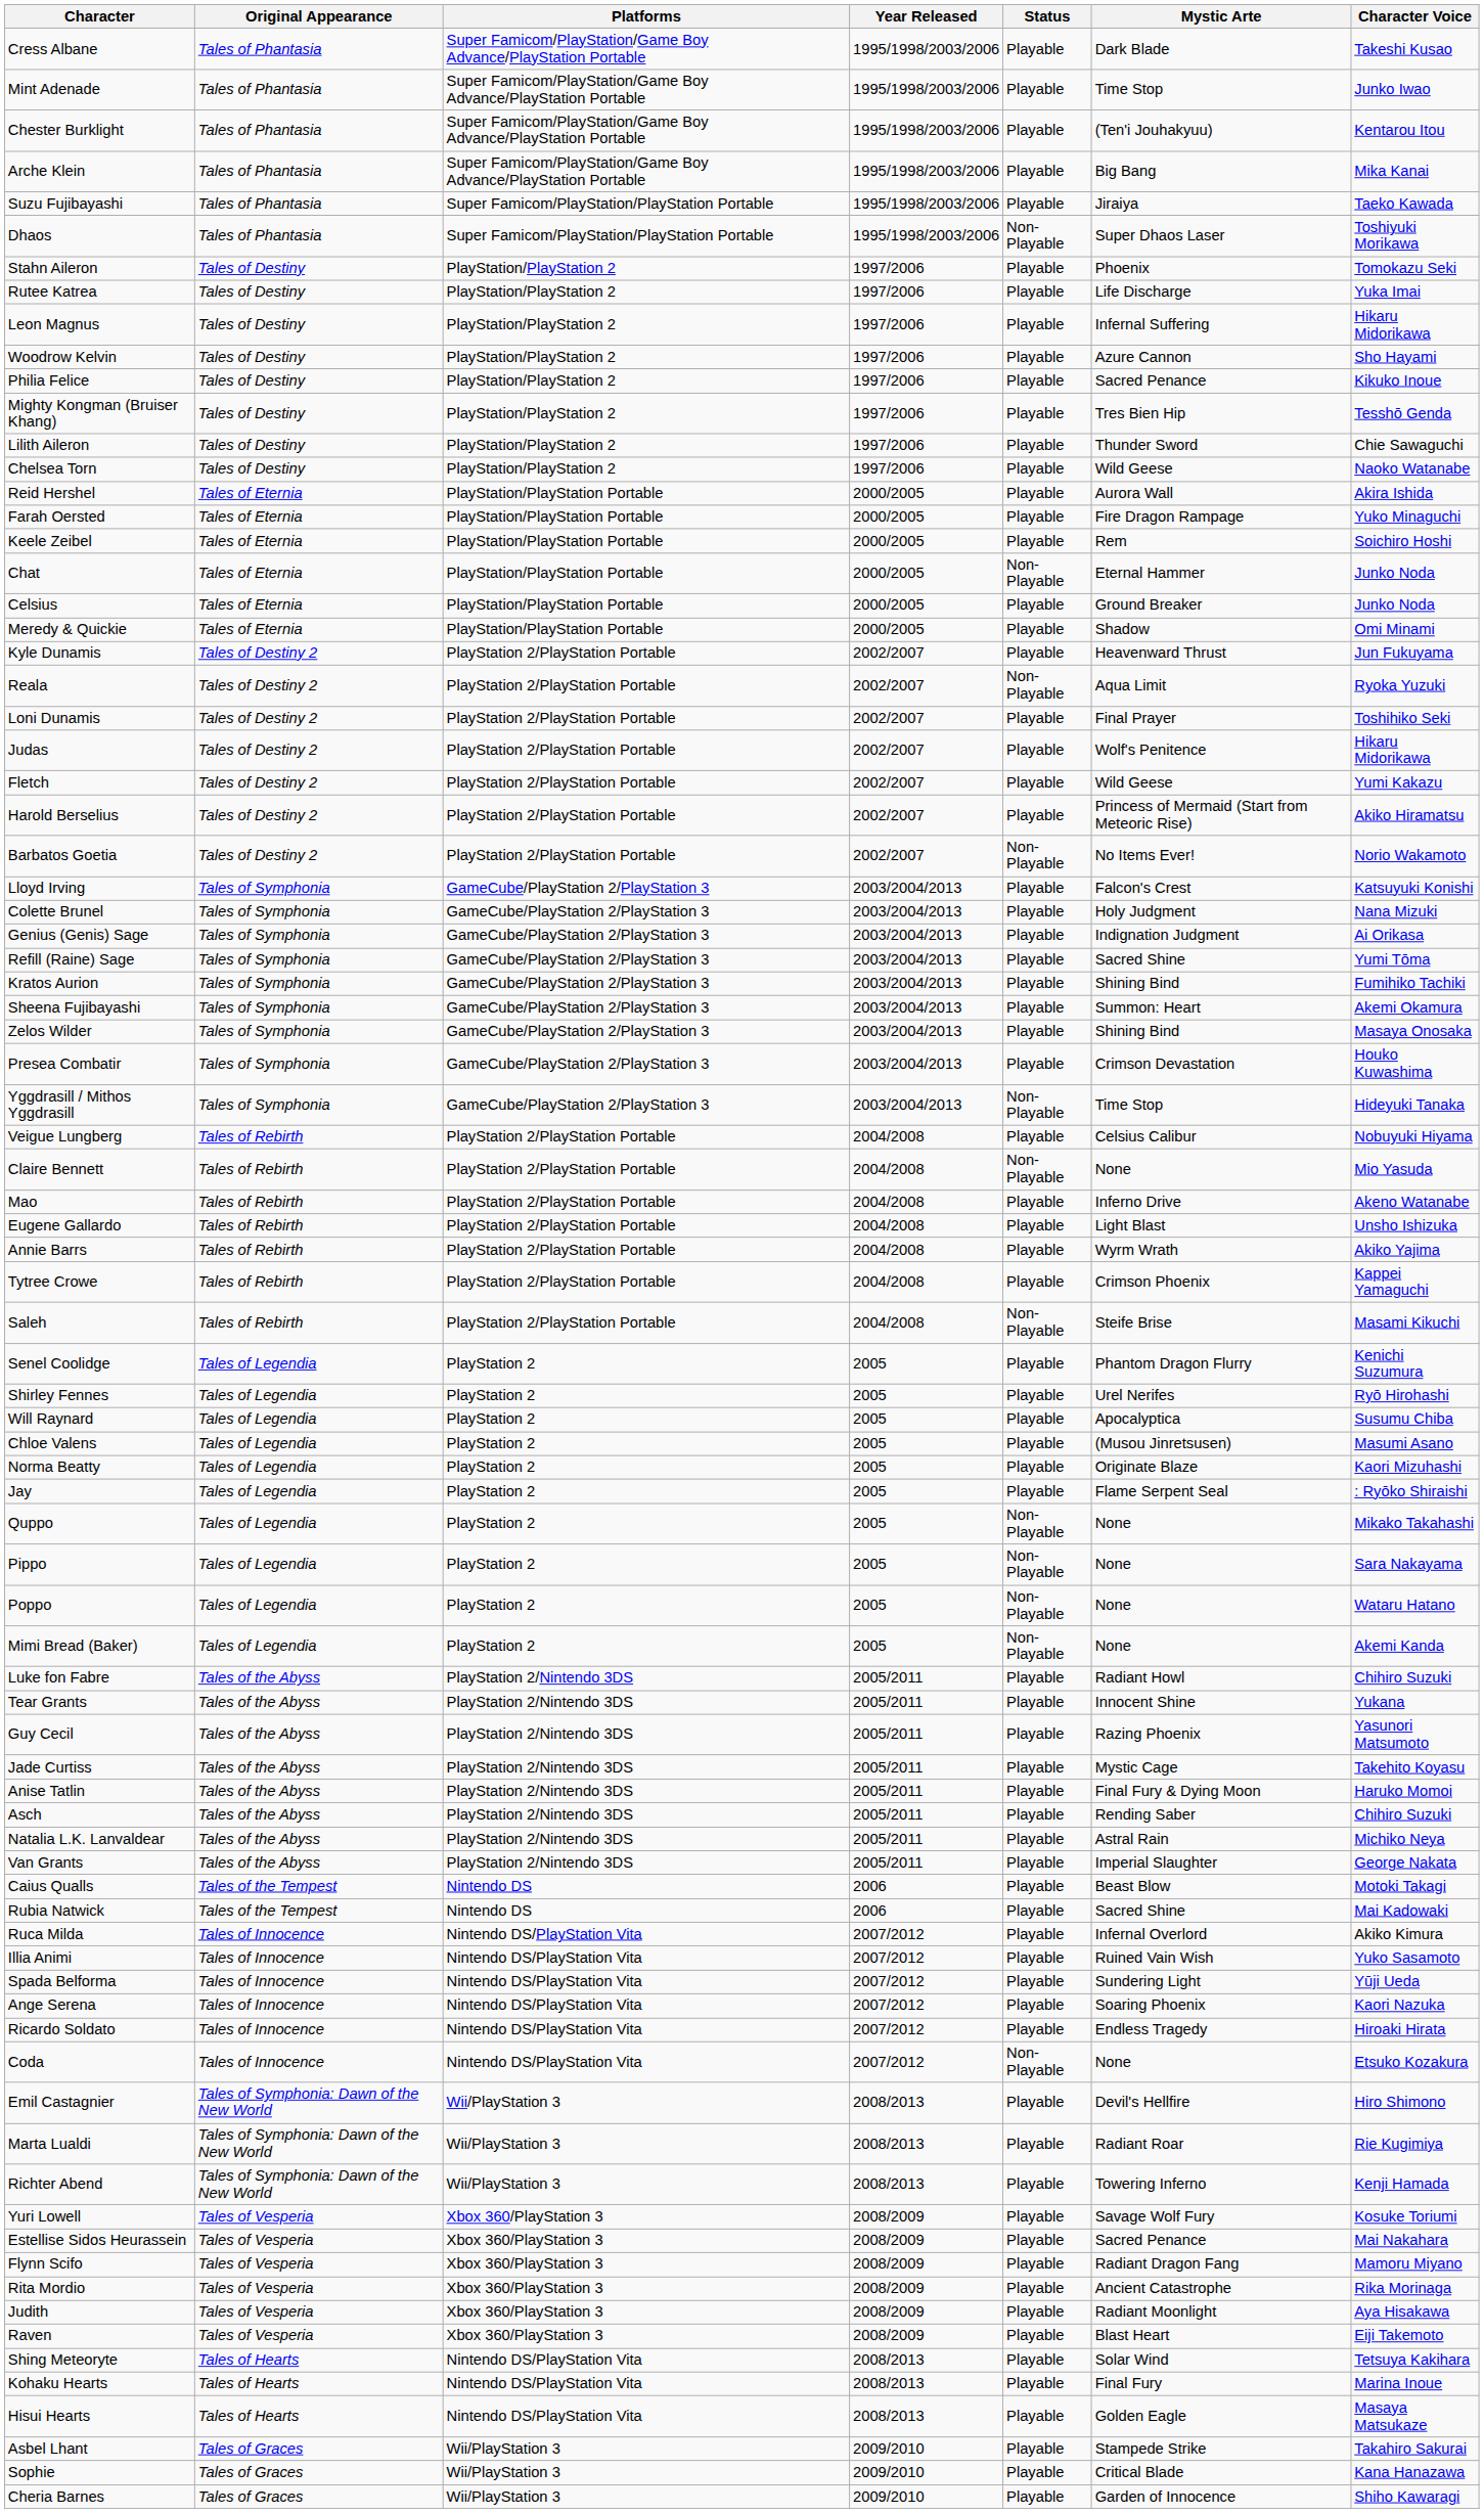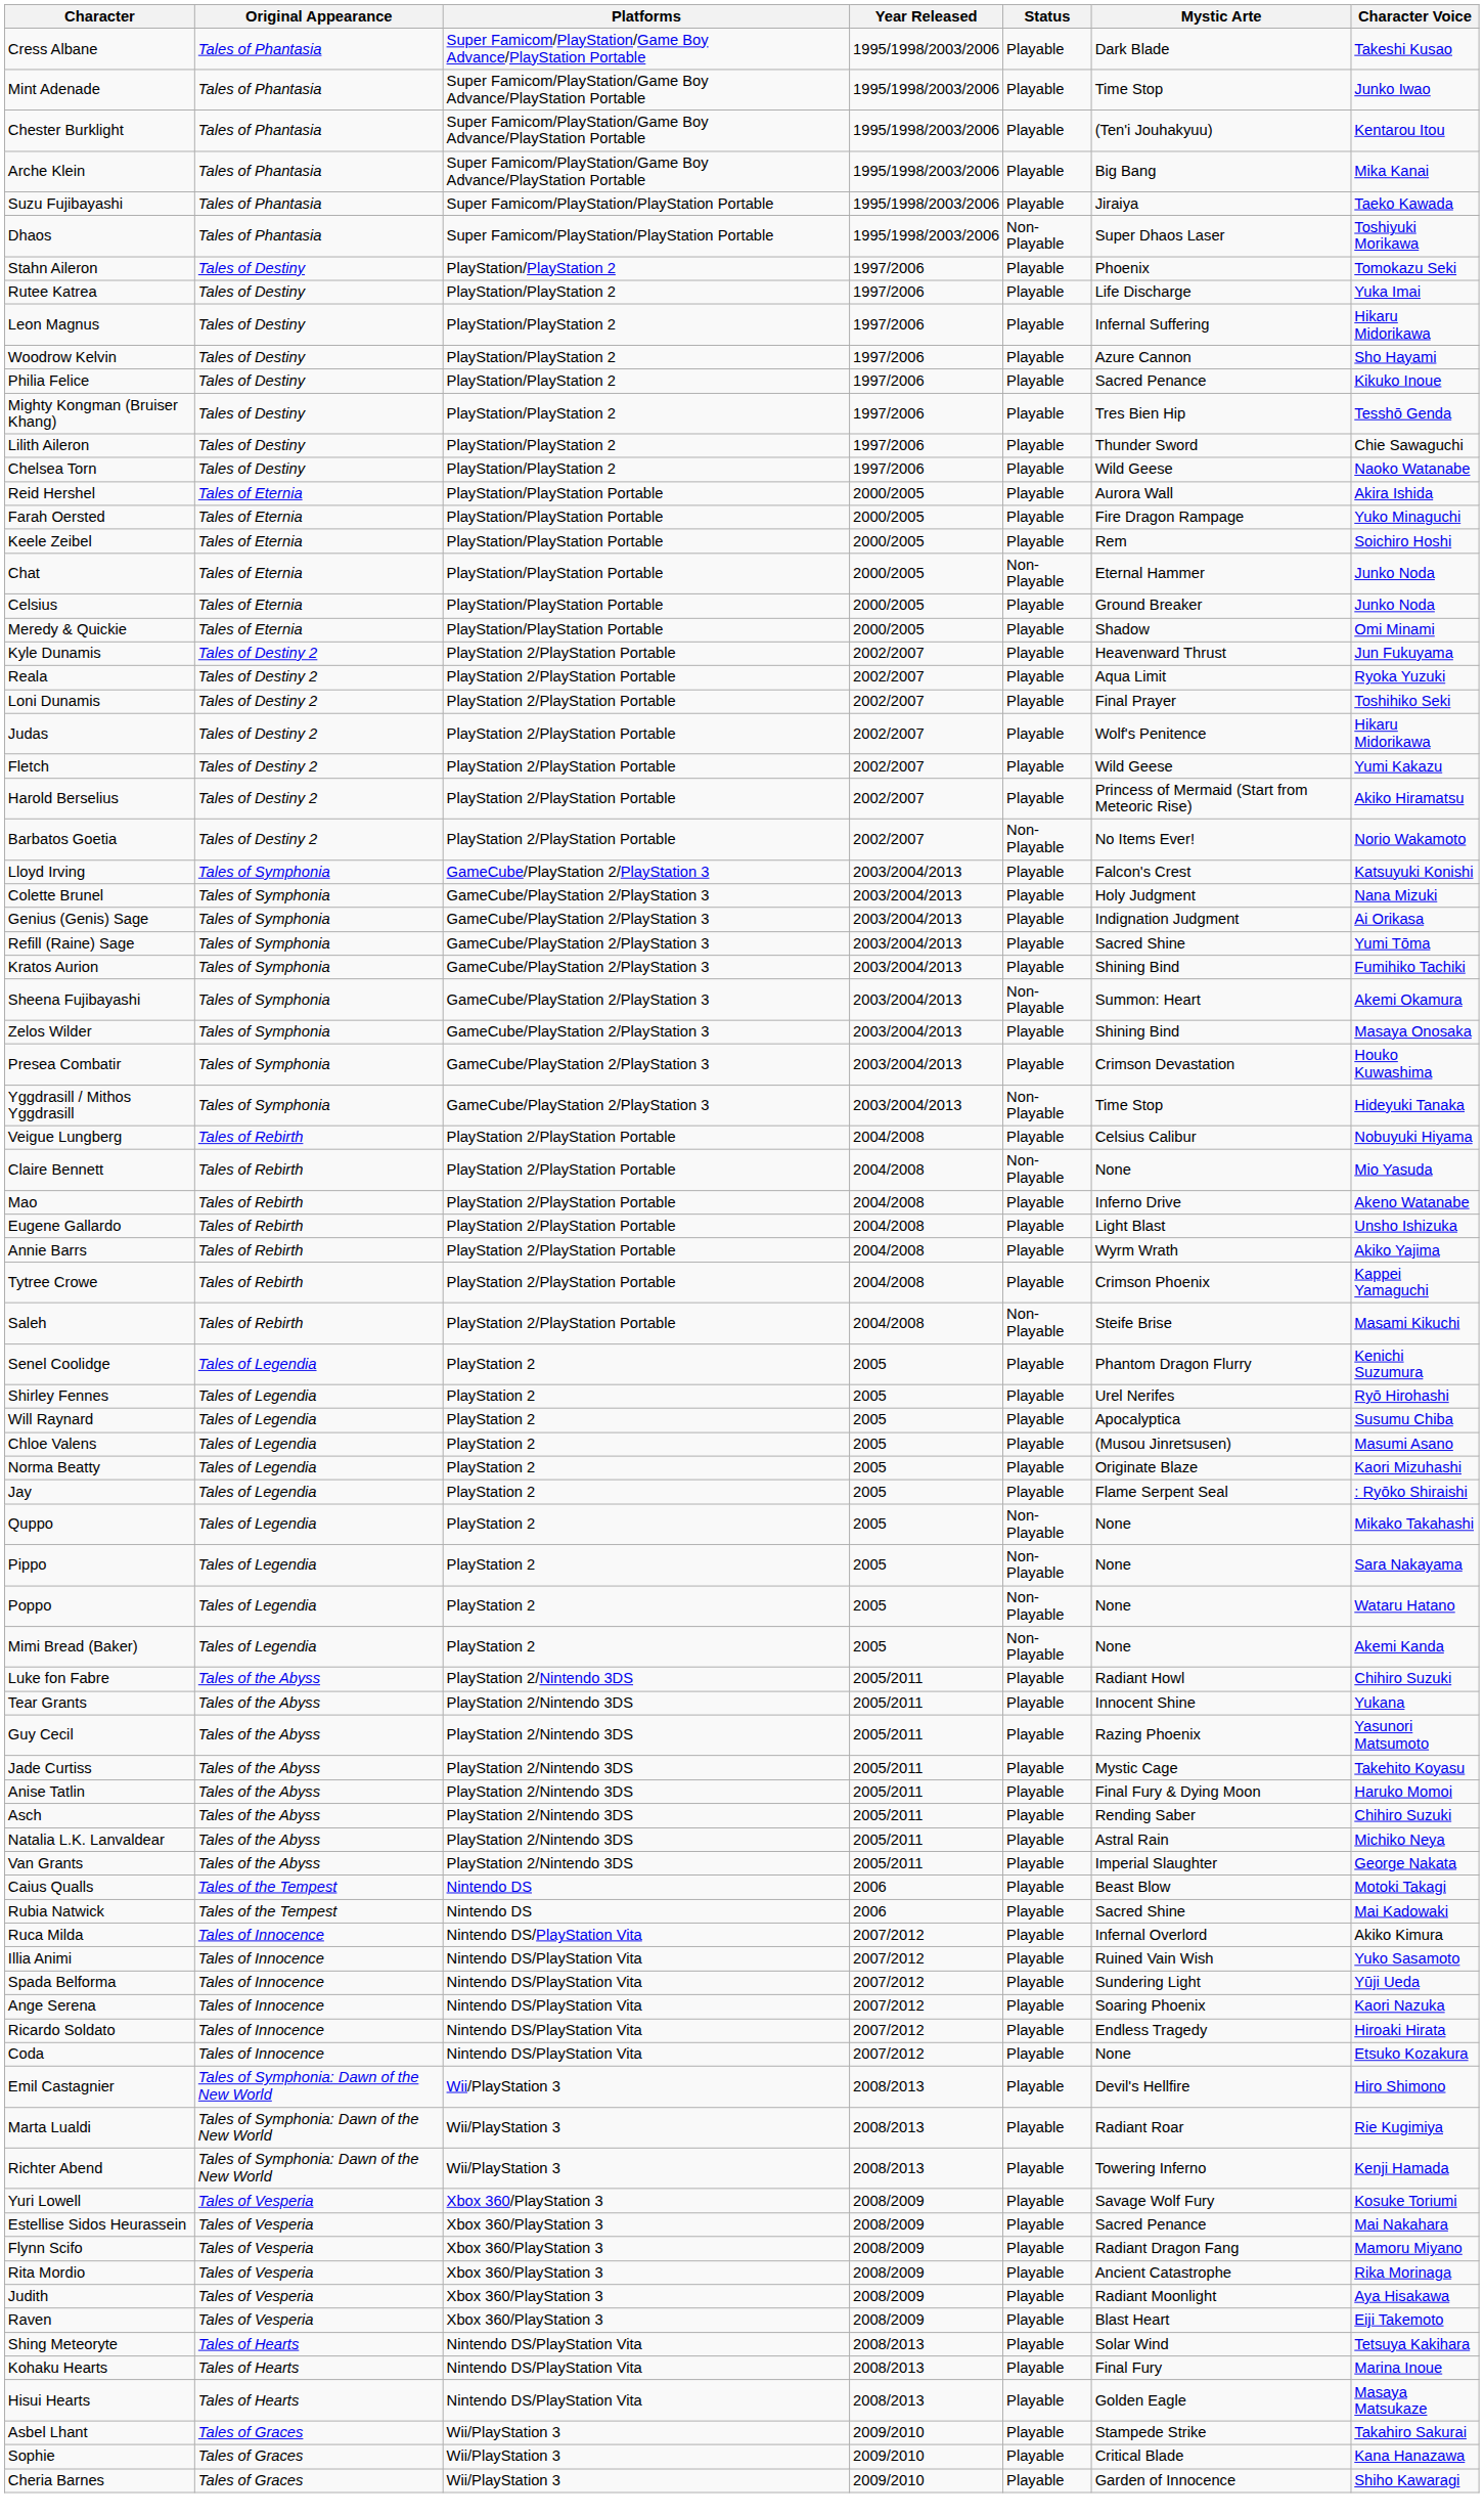Reala | Status: Non-Playable -> Playable
Sheena Fujibayashi | Status: Playable -> Non-Playable
Coda | Status: Non-Playable -> Playable
